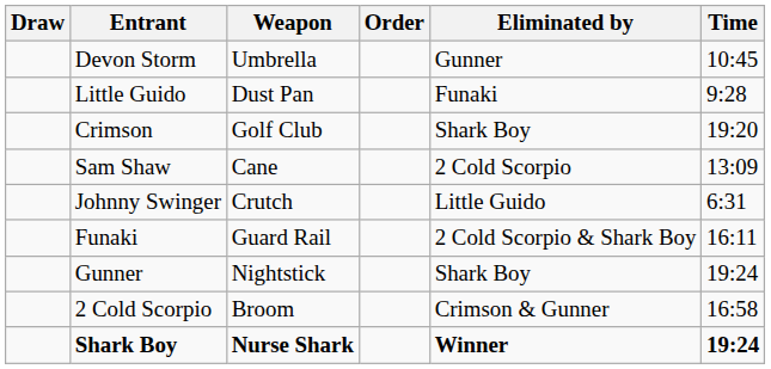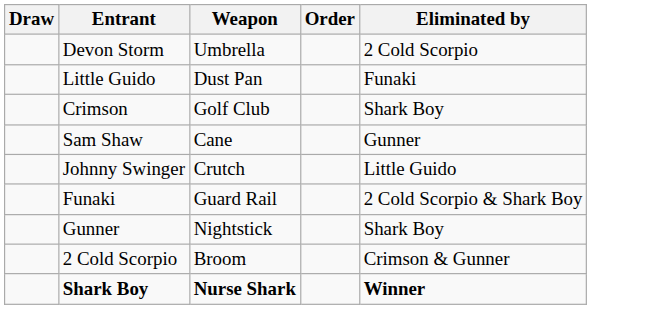- column: Time | 10:45 | 9:28 | 19:20 | 13:09 | 6:31 | 16:11 | 19:24 | 16:58 | 19:24
Devon Storm | Eliminated by: Gunner -> 2 Cold Scorpio
Sam Shaw | Eliminated by: 2 Cold Scorpio -> Gunner
